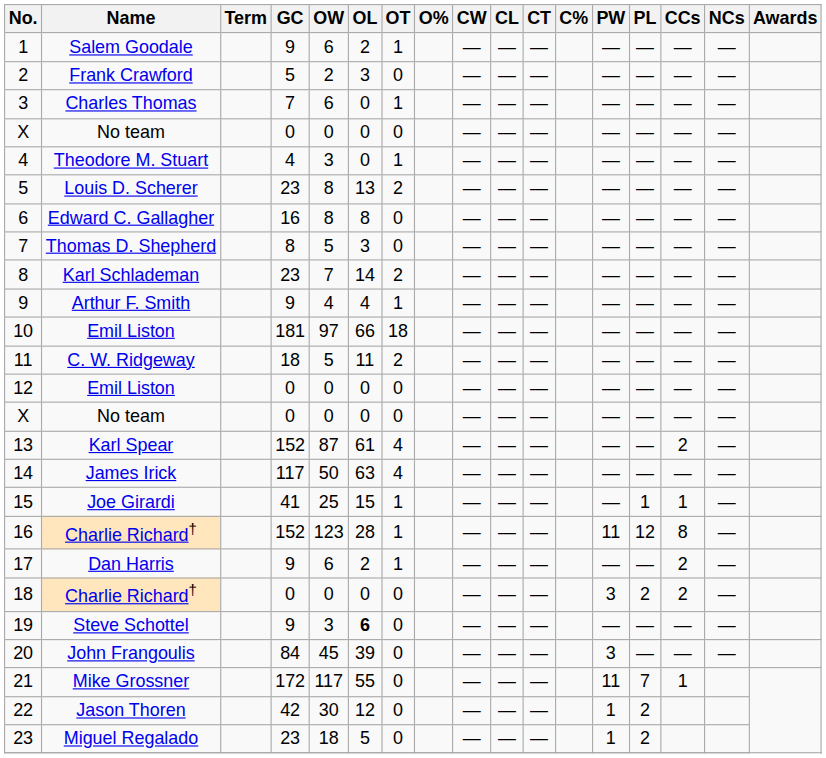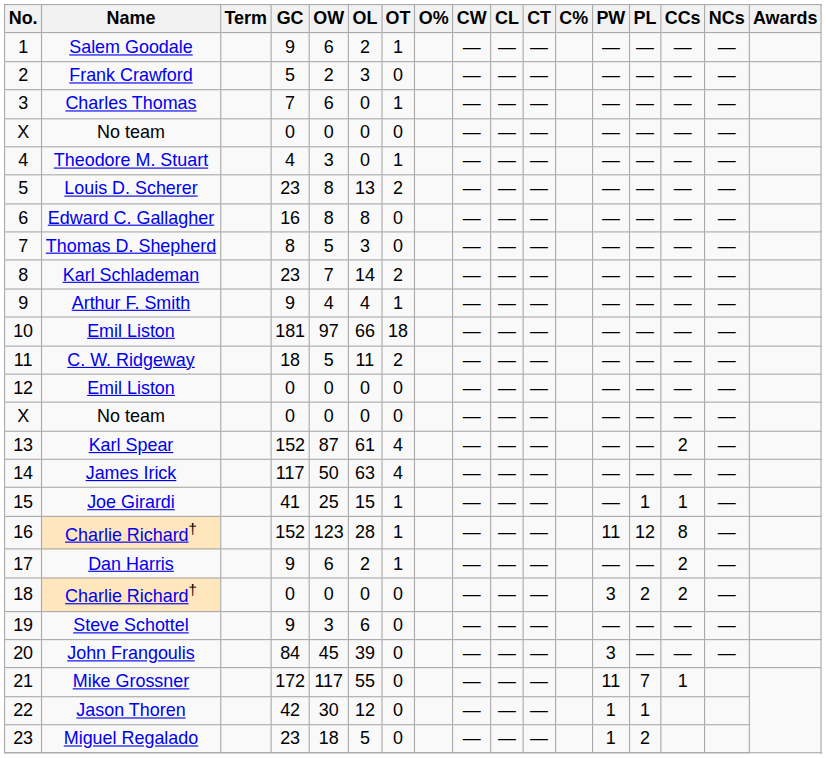19 | OL: bold -> normal
22 | PL: 2 -> 1
